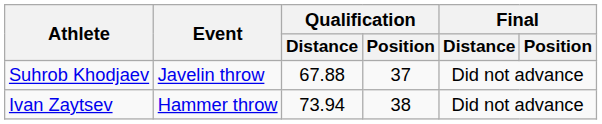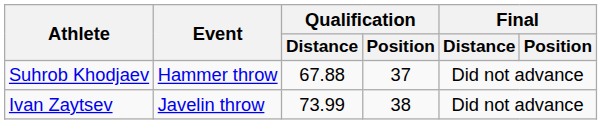Suhrob Khodjaev | Event: Javelin throw -> Hammer throw
Ivan Zaytsev | Event: Hammer throw -> Javelin throw
Ivan Zaytsev | Qualification / Distance: 73.94 -> 73.99
